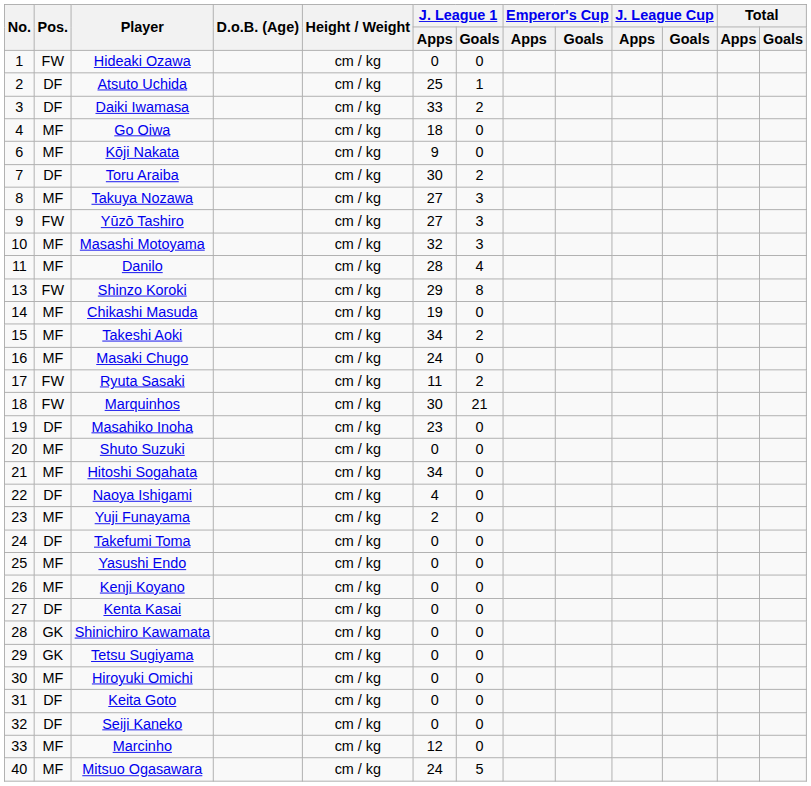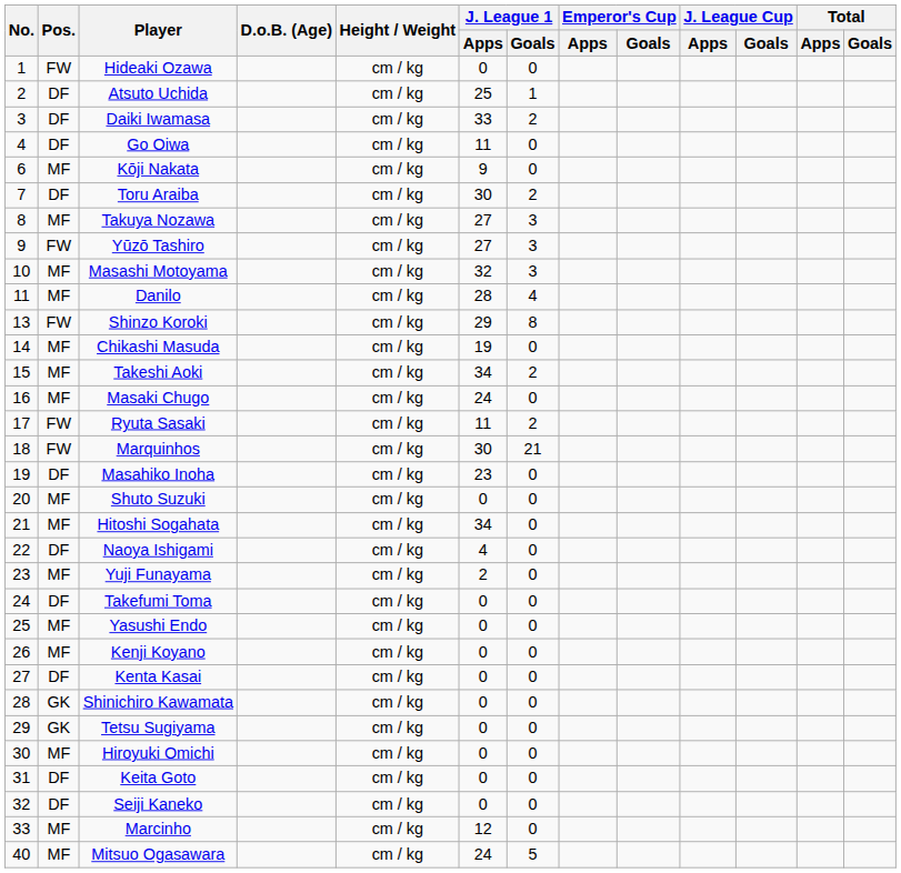Go Oiwa | Pos.: MF -> DF
Go Oiwa | J. League 1 / Apps: 18 -> 11
